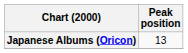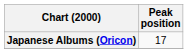Japanese Albums (Oricon) | Peak position: 13 -> 17
